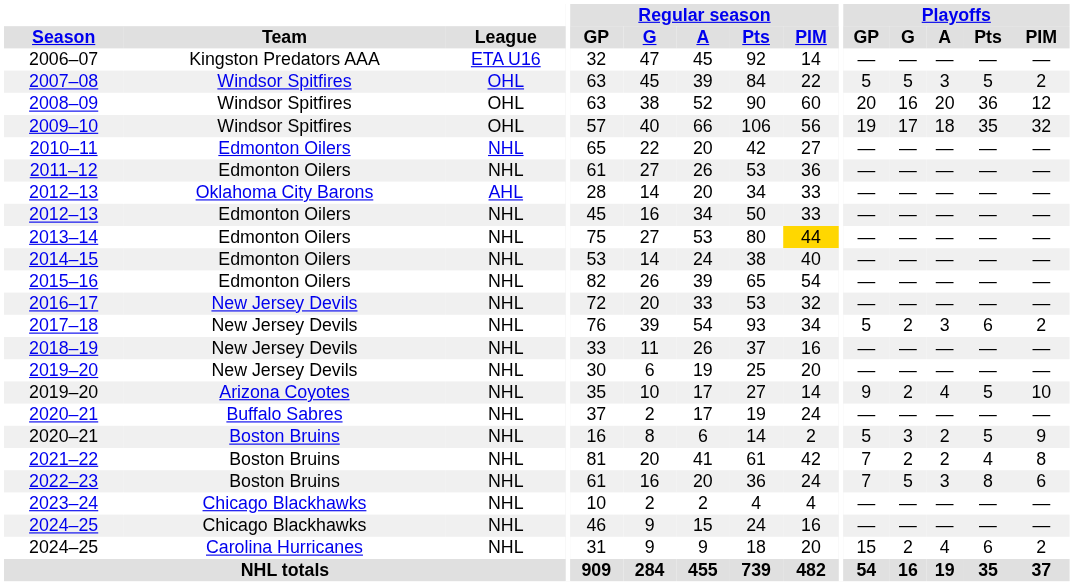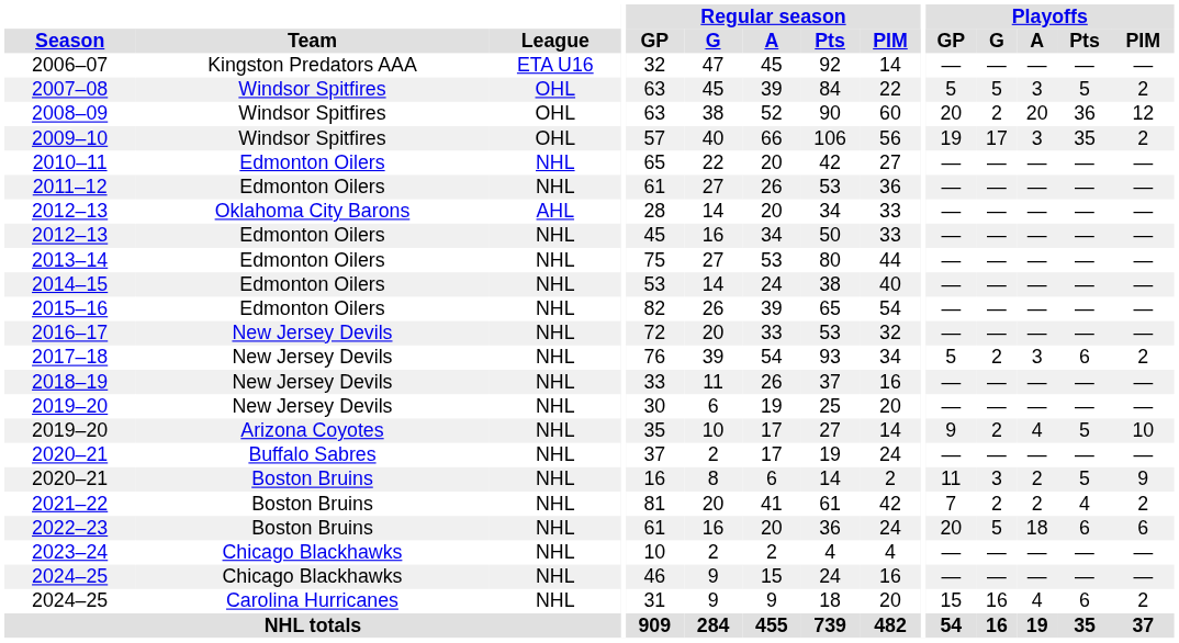2008–09 | Playoffs / G: 16 -> 2
2009–10 | Playoffs / A: 18 -> 3
2009–10 | Playoffs / PIM: 32 -> 2
2013–14 | Regular season / PIM: gold background -> no background
2020–21 / Boston Bruins | Playoffs / GP: 5 -> 11
2021–22 | Playoffs / PIM: 8 -> 2
2022–23 | Playoffs / GP: 7 -> 20
2022–23 | Playoffs / A: 3 -> 18
2022–23 | Playoffs / Pts: 8 -> 6
2024–25 / Carolina Hurricanes | Playoffs / G: 2 -> 16
